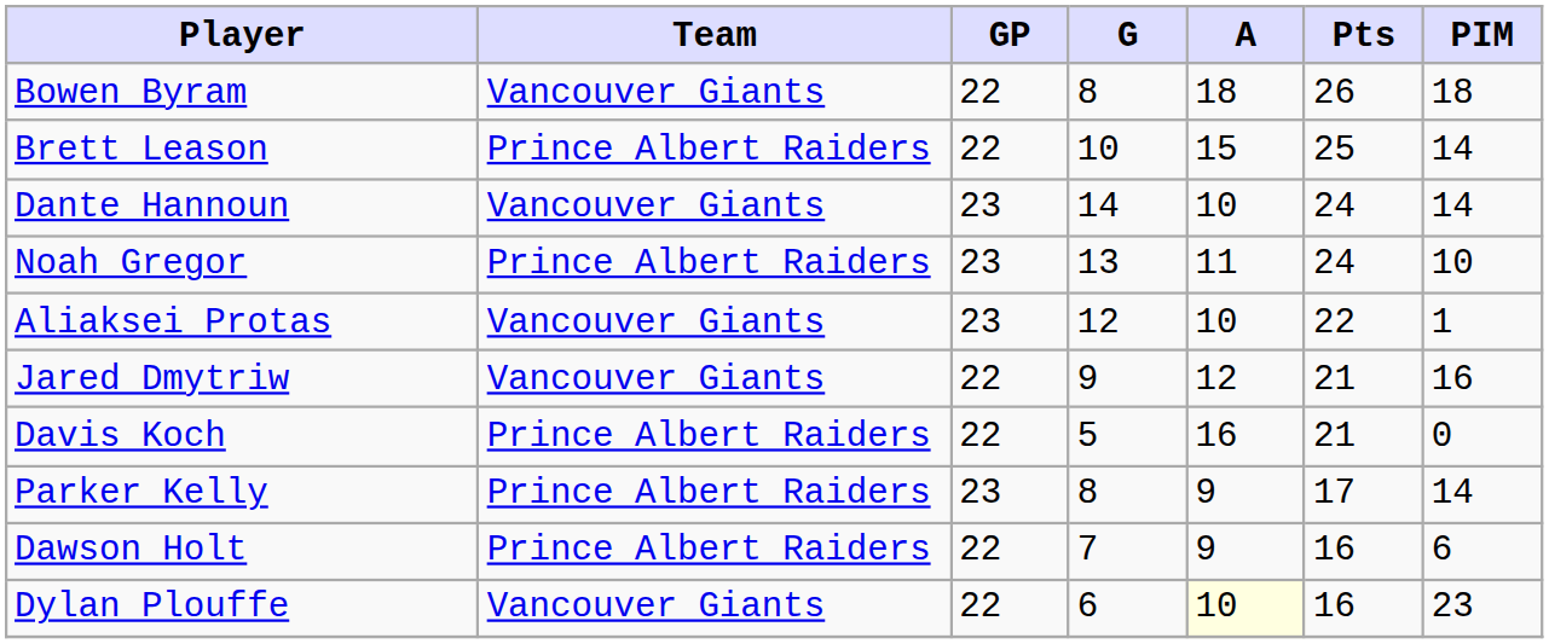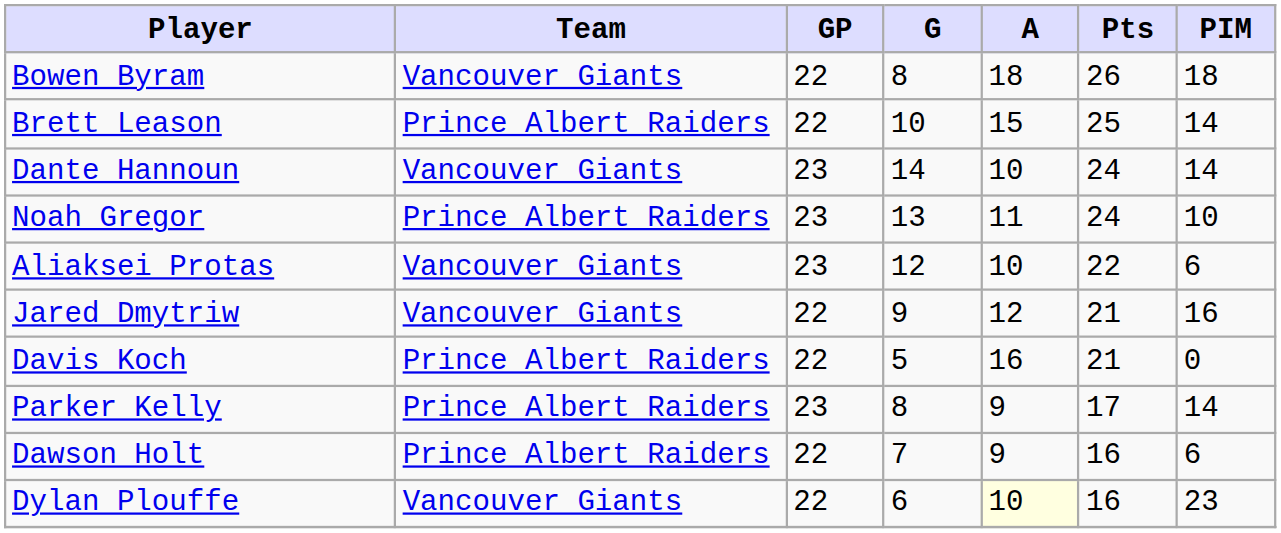Aliaksei Protas | PIM: 1 -> 6
